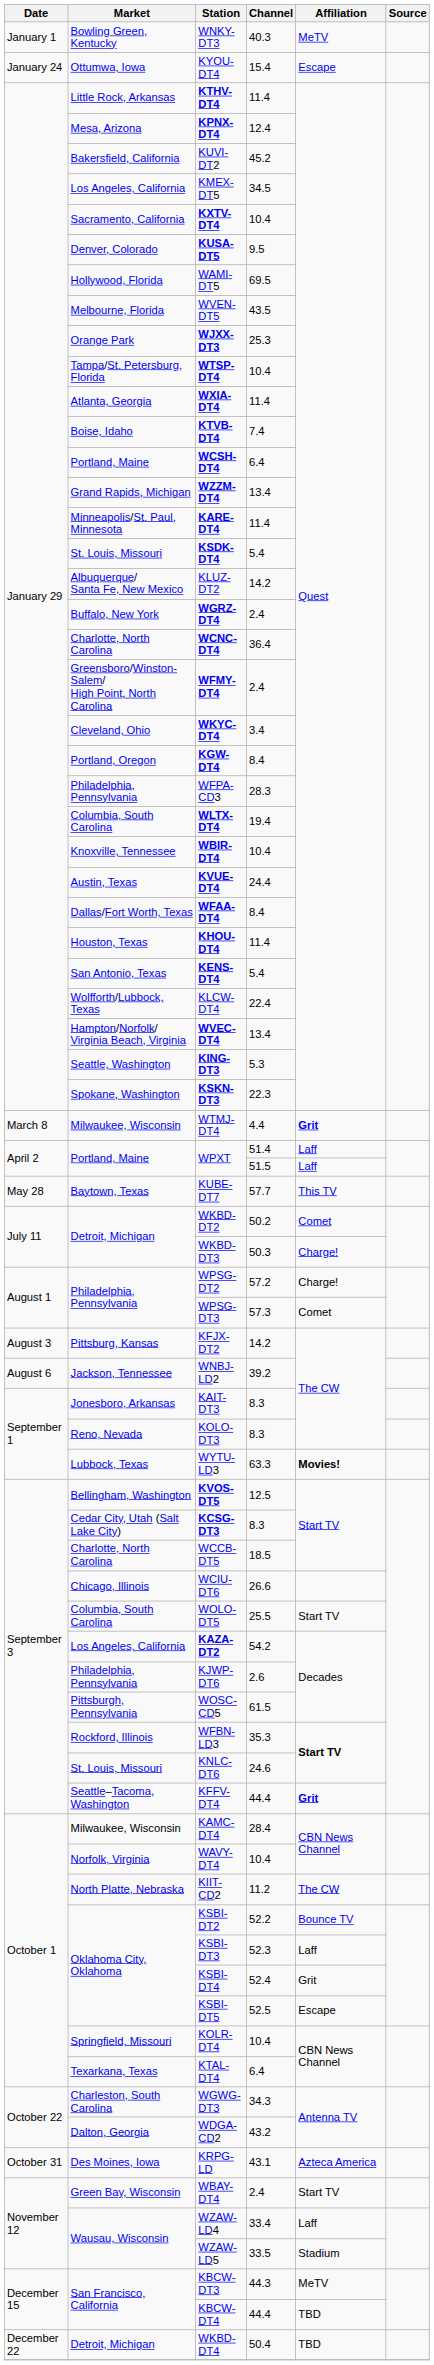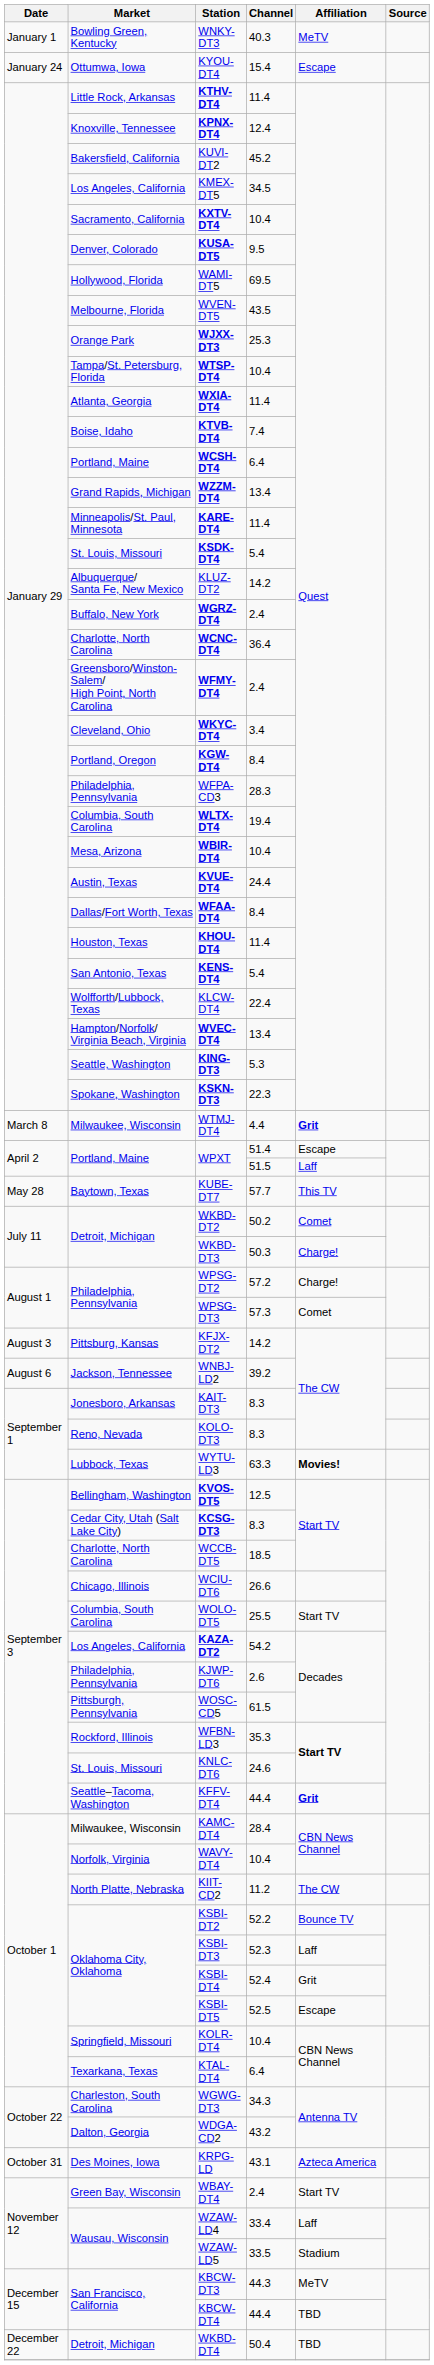KPNX-DT4 | Market: Mesa, Arizona -> Knoxville, Tennessee
WBIR-DT4 | Market: Knoxville, Tennessee -> Mesa, Arizona
WPXT / 51.4 | Affiliation: Laff -> Escape
